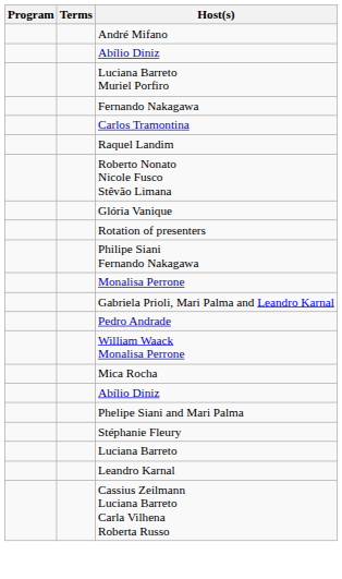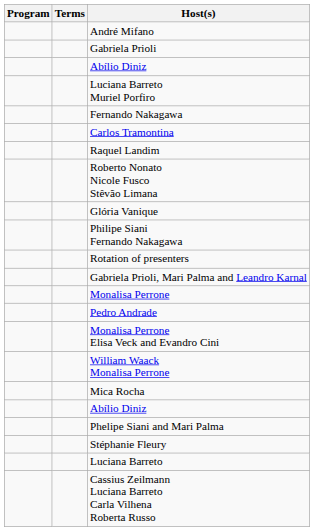+ row: Gabriela Prioli
rows swapped: Rotation of presenters <-> Philipe Siani Fernando Nakagawa
rows swapped: Gabriela Prioli, Mari Palma and Leandro Karnal <-> Monalisa Perrone
+ row: Monalisa Perrone Elisa Veck and Evandro Cini
- row: Leandro Karnal
